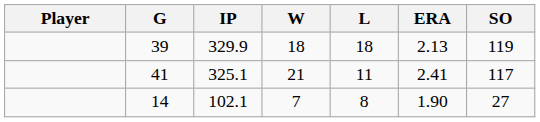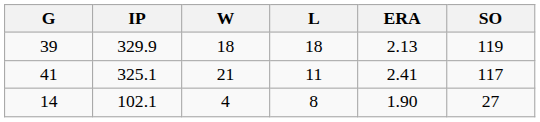- column: Player
14 | W: 7 -> 4
